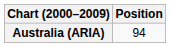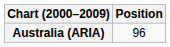Australia (ARIA) | Position: 94 -> 96
